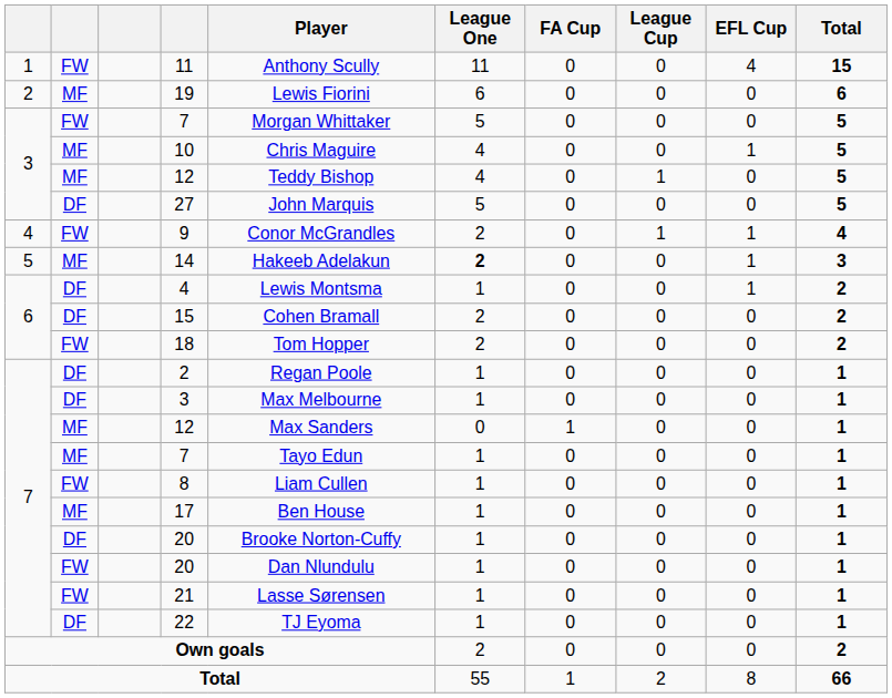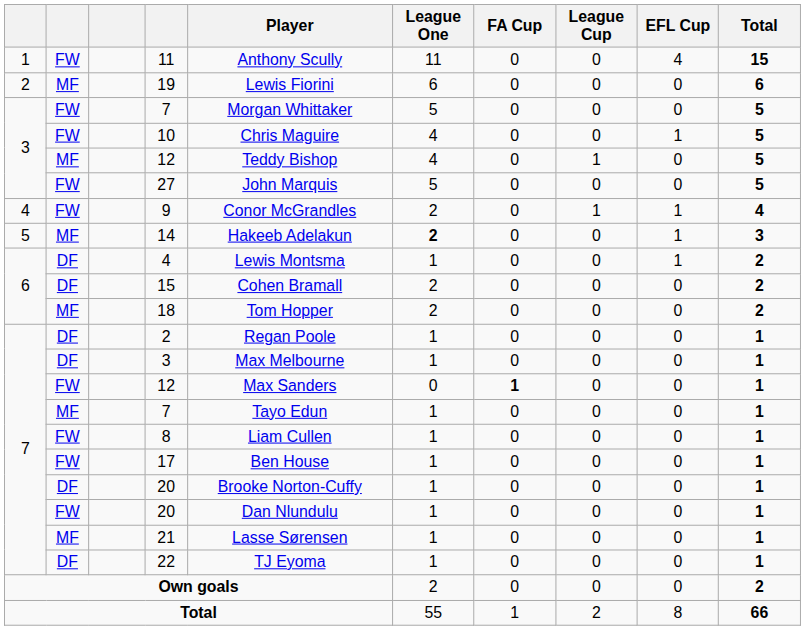10 | column 2: MF -> FW
27 | column 2: DF -> FW
18 | column 2: FW -> MF
7 / 12 | column 2: MF -> FW
7 / 12 | FA Cup: normal -> bold
17 | column 2: MF -> FW
21 | column 2: FW -> MF
